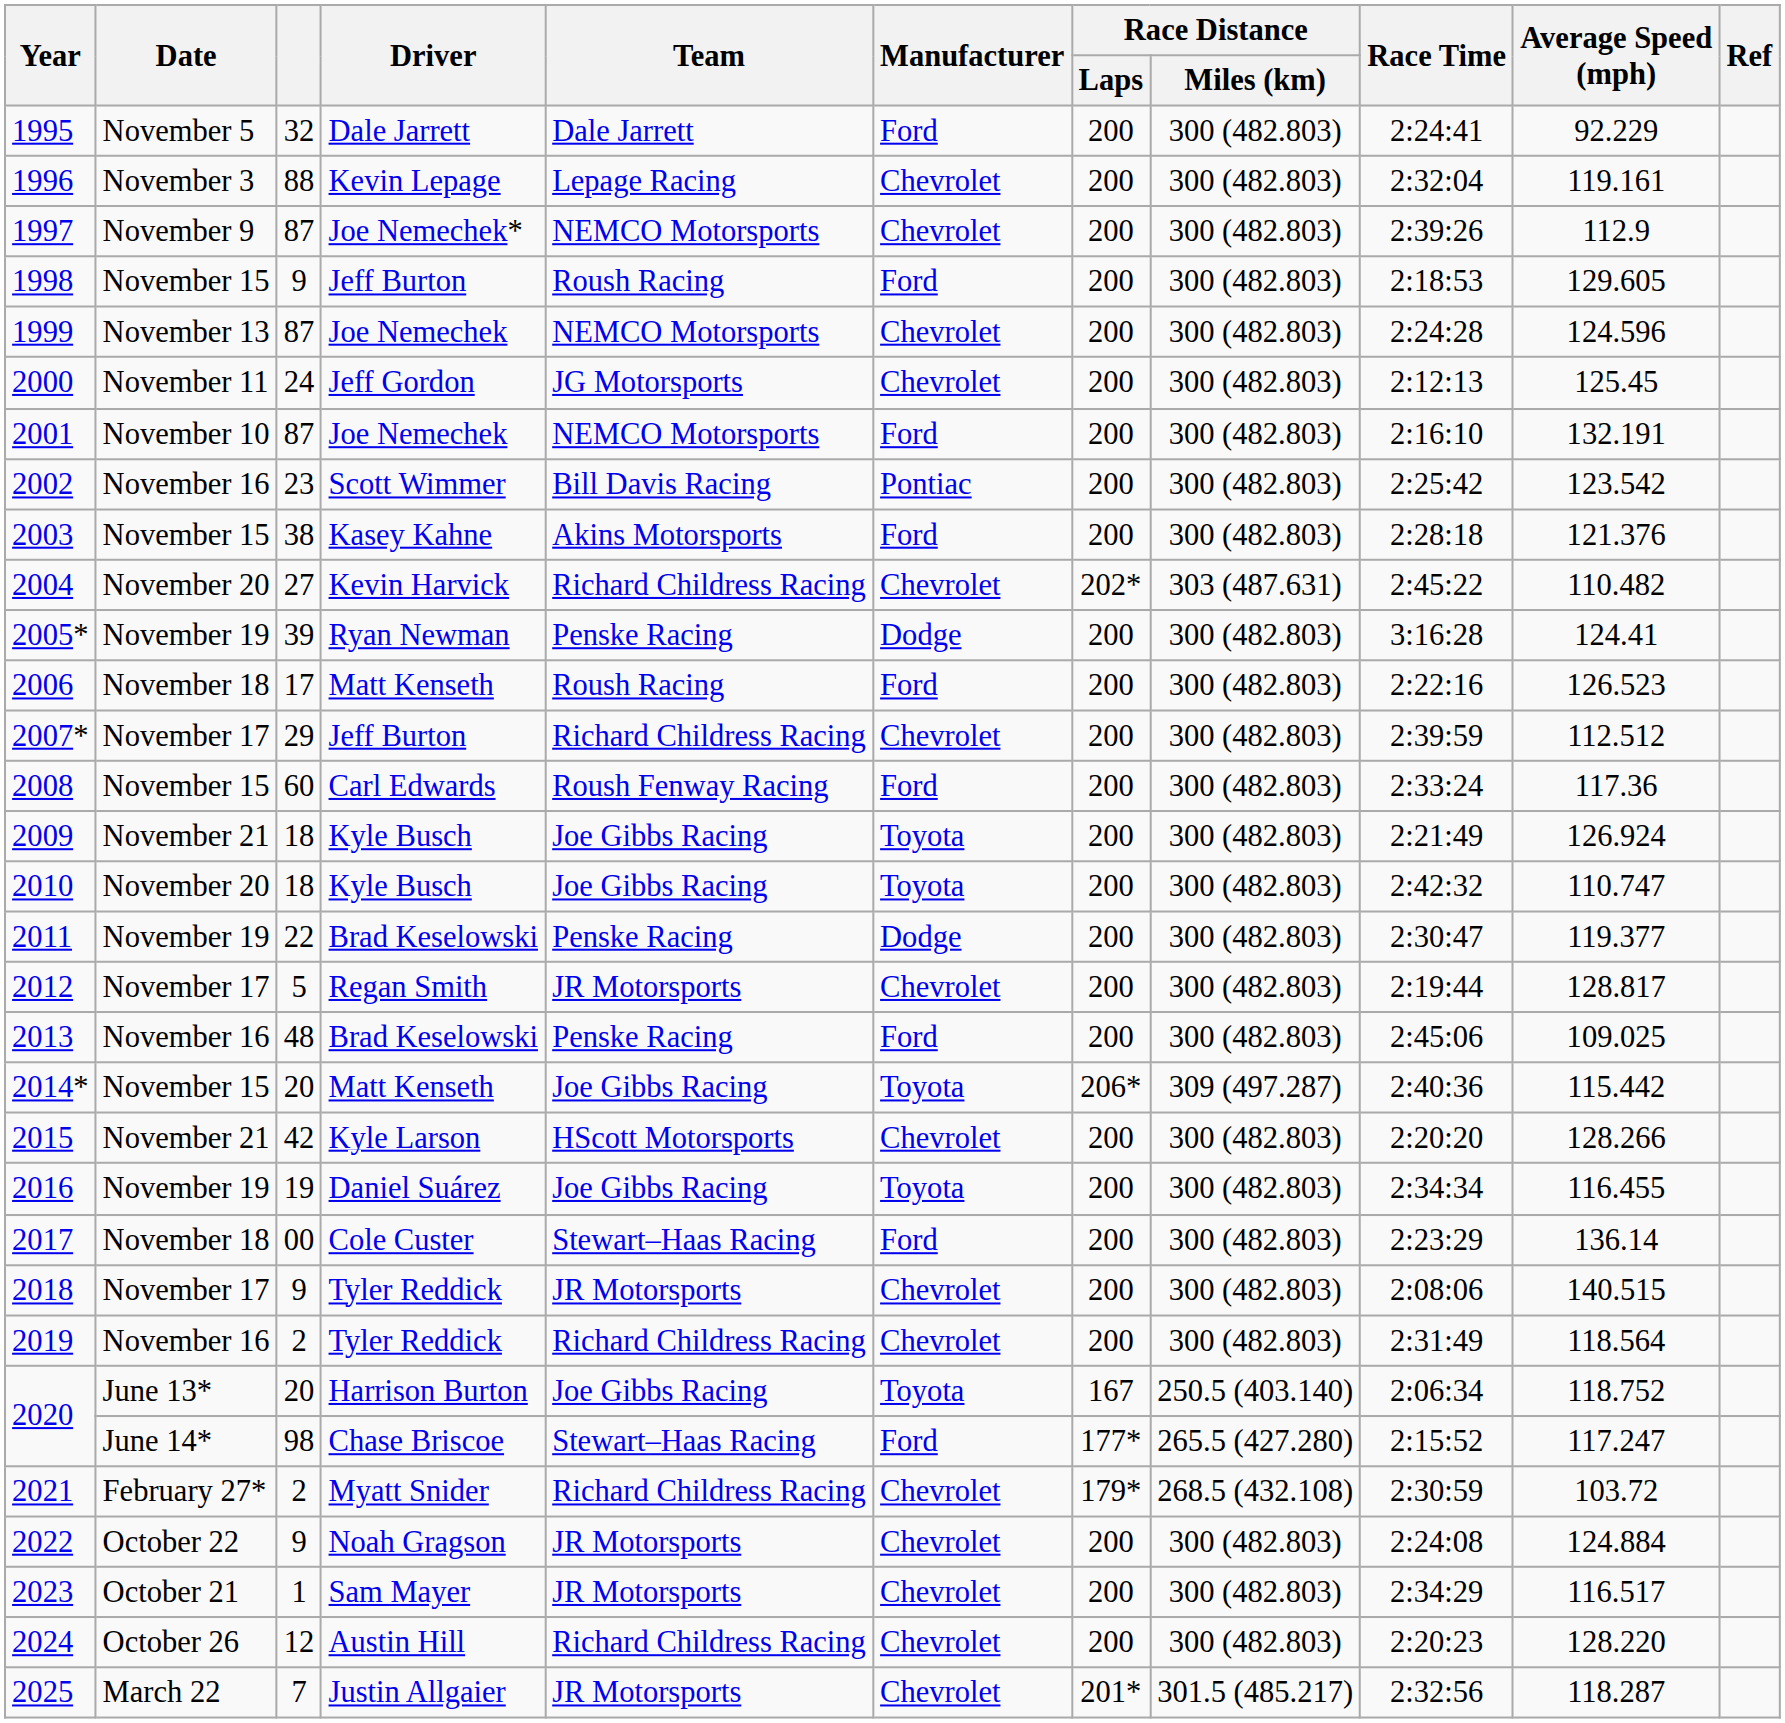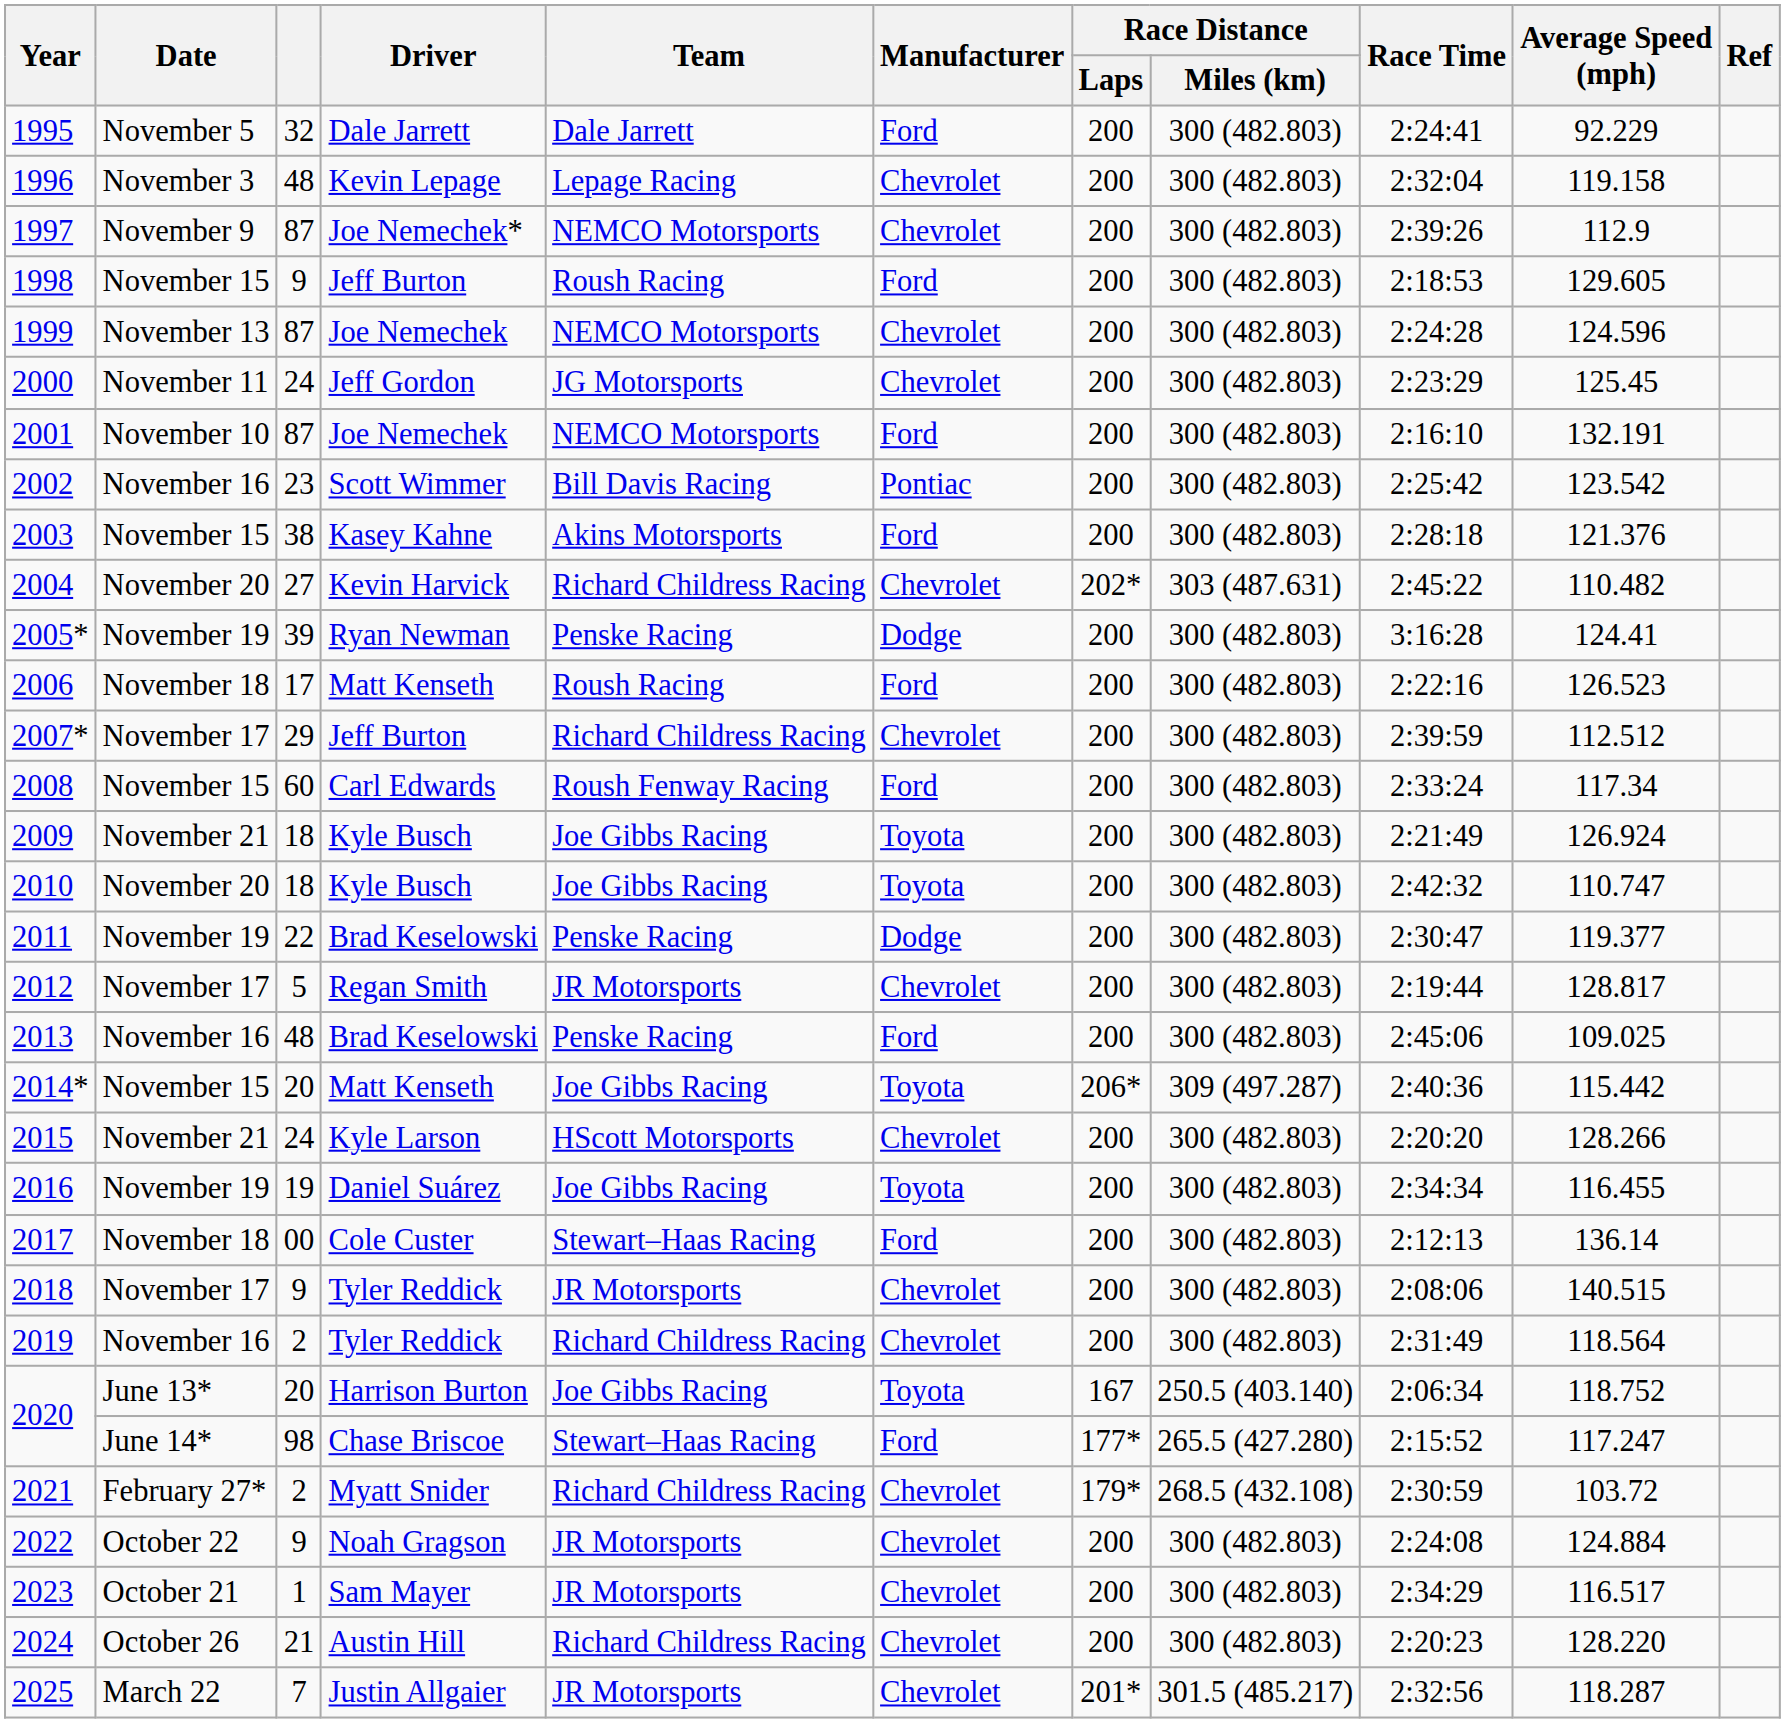1996 | column 3: 88 -> 48
1996 | Average Speed (mph): 119.161 -> 119.158
2000 | Race Time: 2:12:13 -> 2:23:29
2008 | Average Speed (mph): 117.36 -> 117.34
2015 | column 3: 42 -> 24
2017 | Race Time: 2:23:29 -> 2:12:13
2024 | column 3: 12 -> 21
